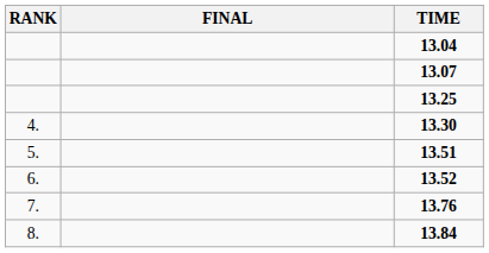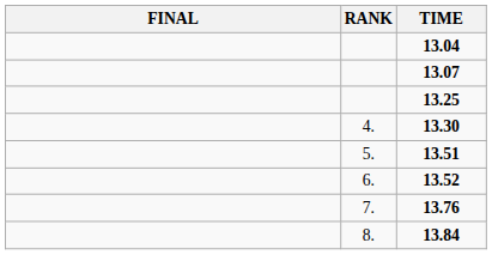columns swapped: RANK <-> FINAL
